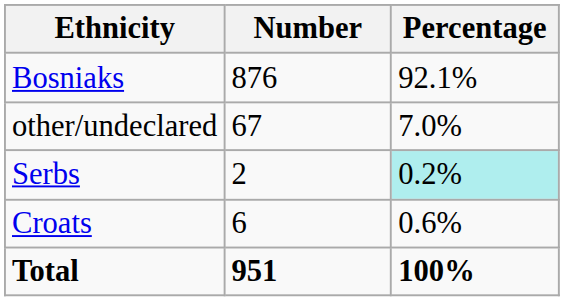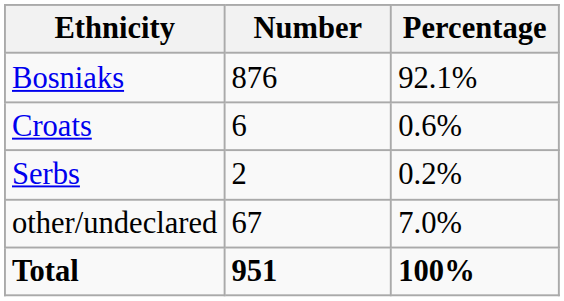rows swapped: Croats <-> other/undeclared
Serbs | Percentage: paleturquoise background -> no background
